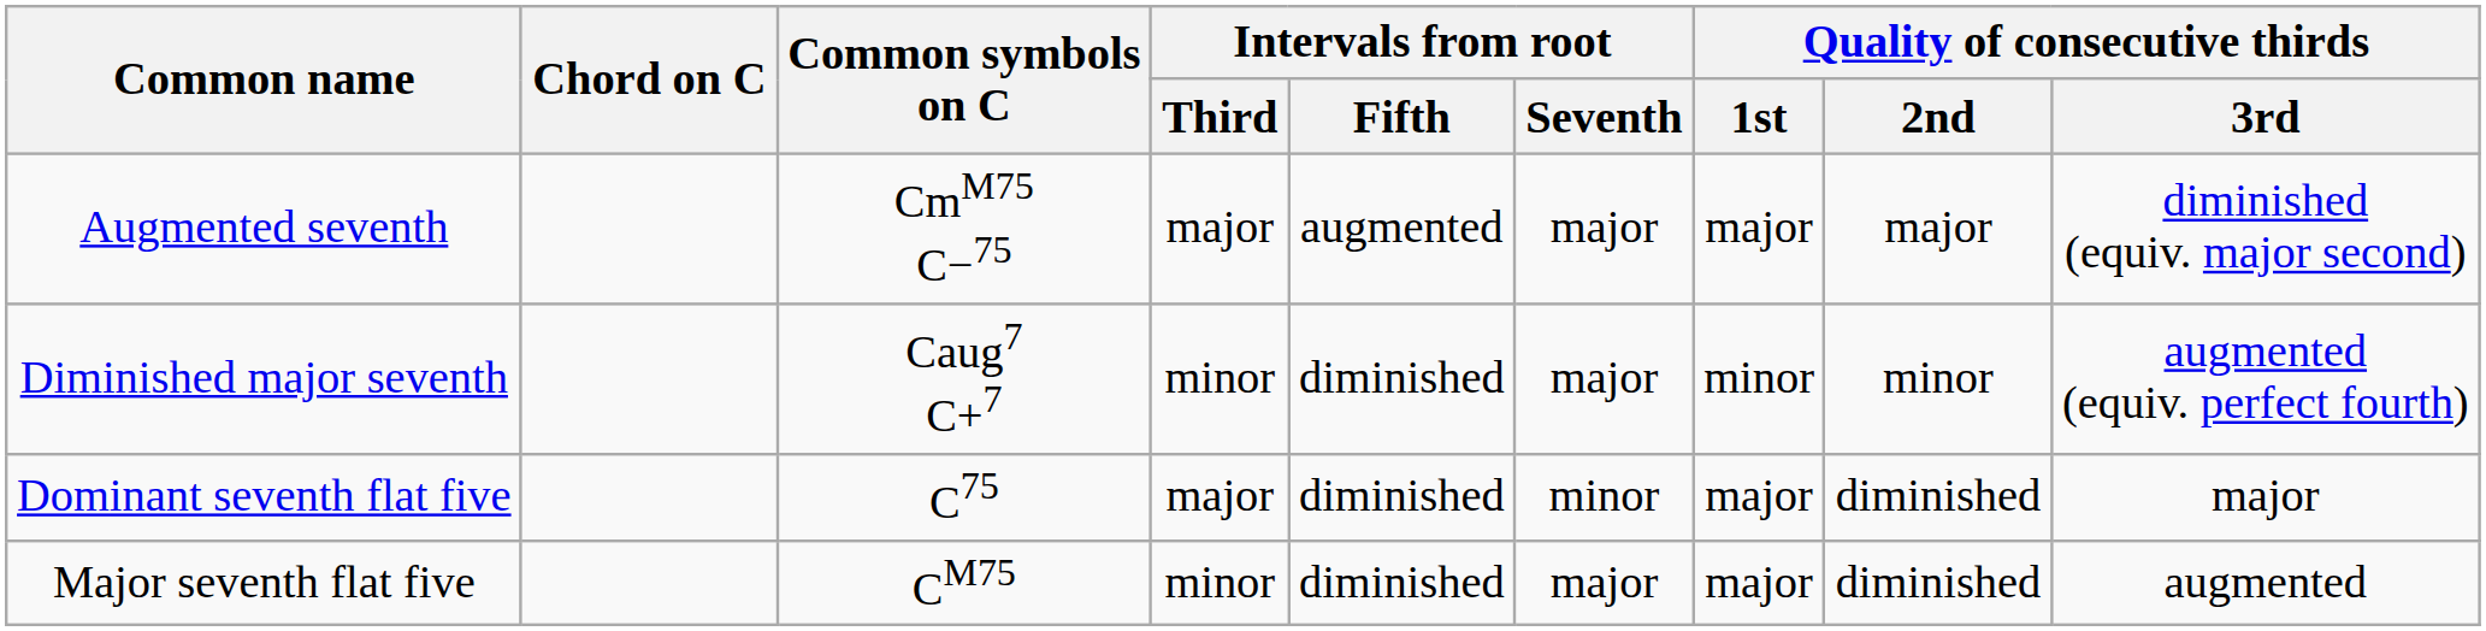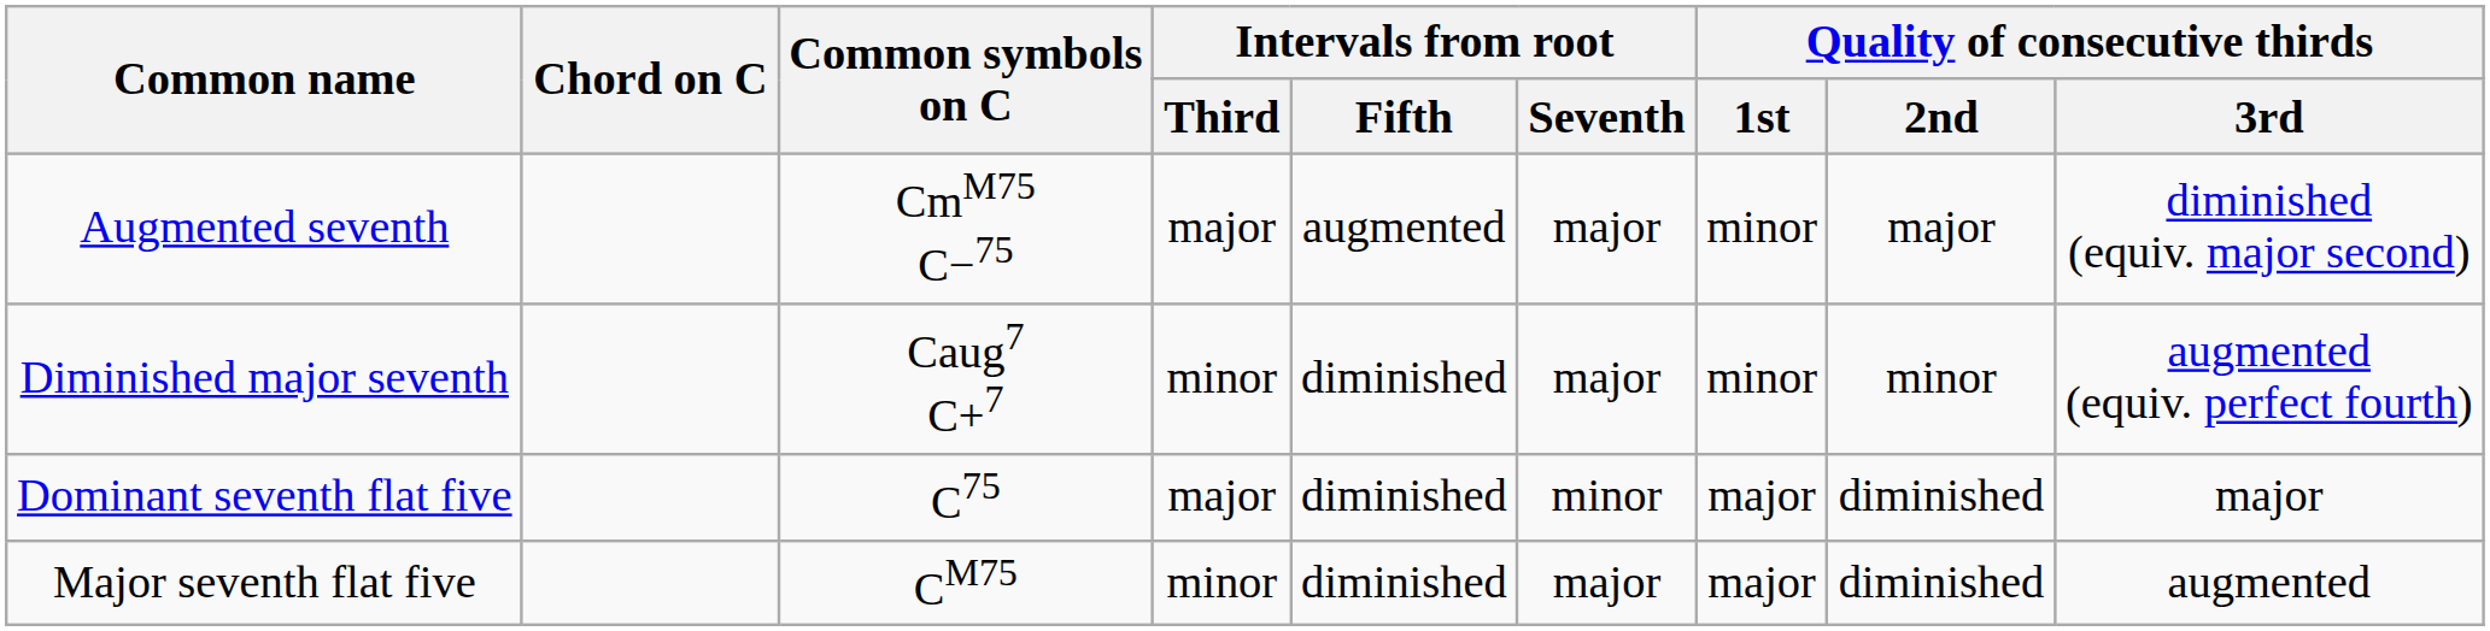Augmented seventh | Quality of consecutive thirds / 1st: major -> minor
